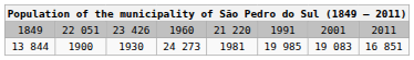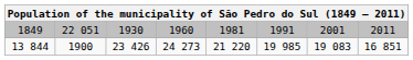1849 | column 3: 23 426 -> 1930
1849 | column 5: 21 220 -> 1981
13 844 | column 3: 1930 -> 23 426
13 844 | column 5: 1981 -> 21 220
